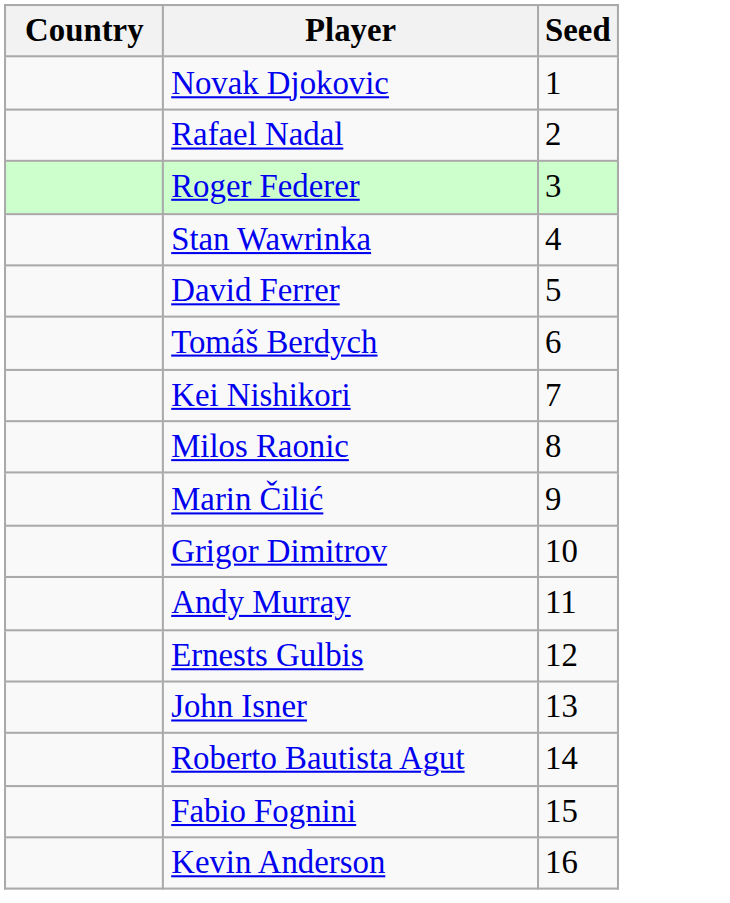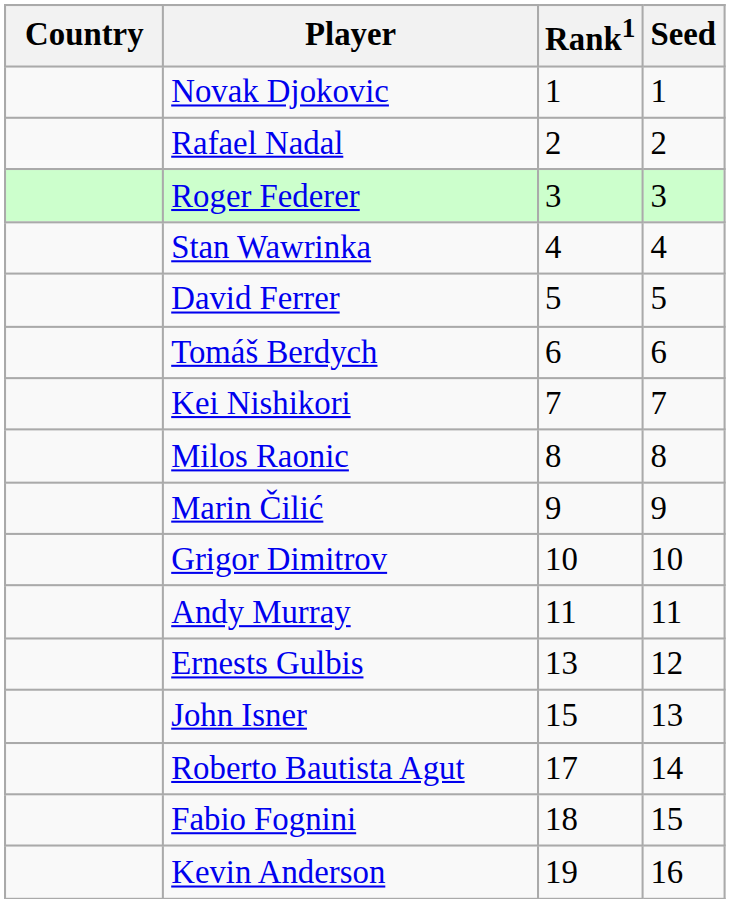+ column: Rank1 | 1 | 2 | 3 | 4 | 5 | 6 | 7 | 8 | 9 | 10 | 11 | 13 | 15 | 17 | 18 | 19
